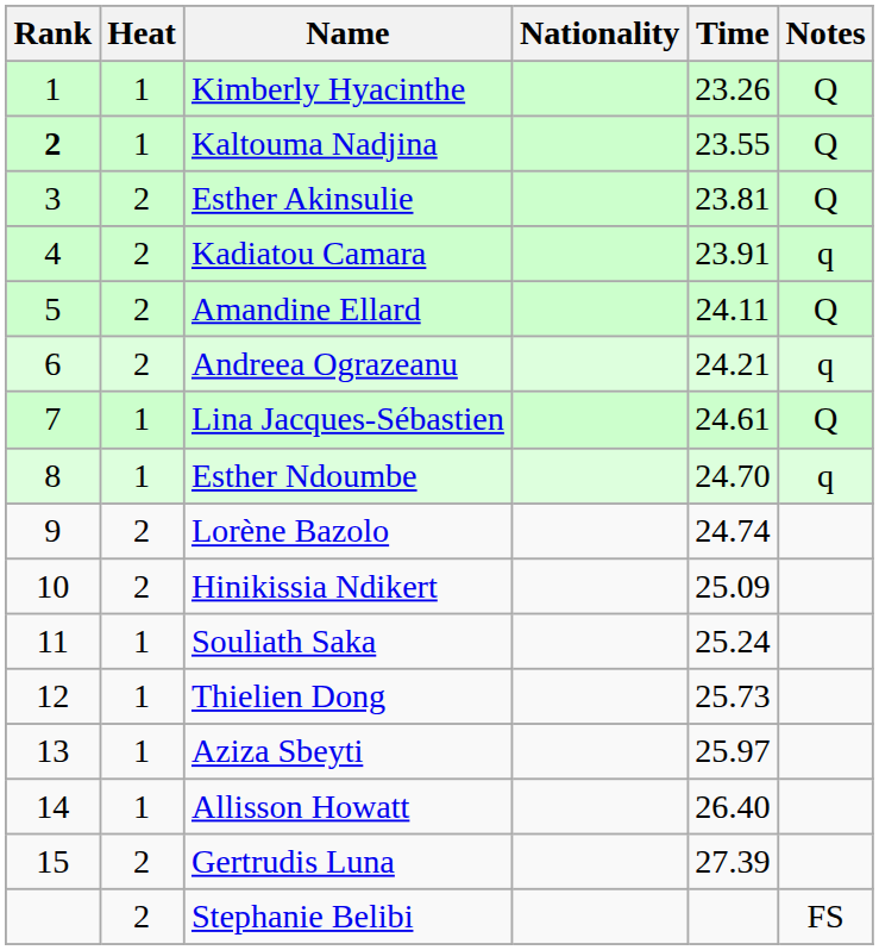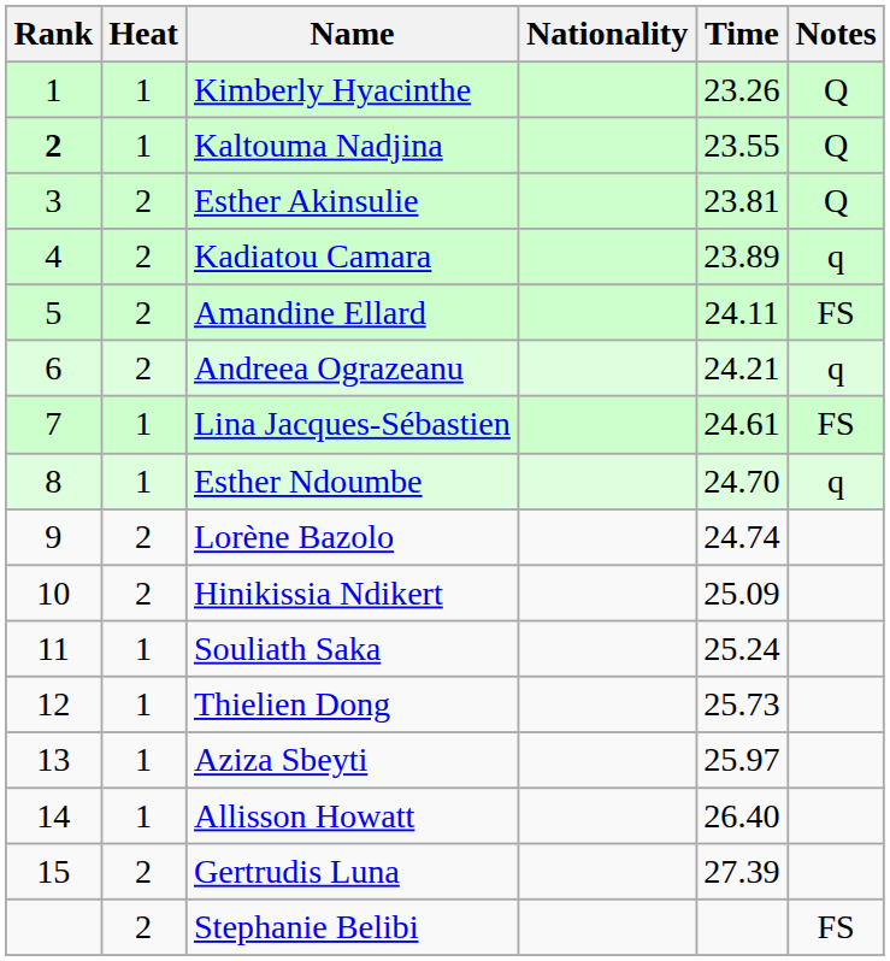Kadiatou Camara | Time: 23.91 -> 23.89
Amandine Ellard | Notes: Q -> FS
Lina Jacques-Sébastien | Notes: Q -> FS
